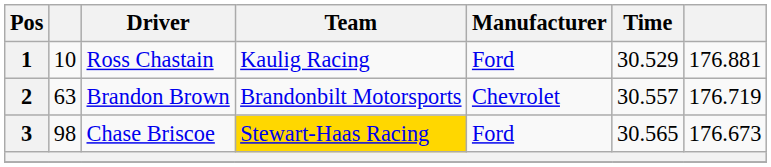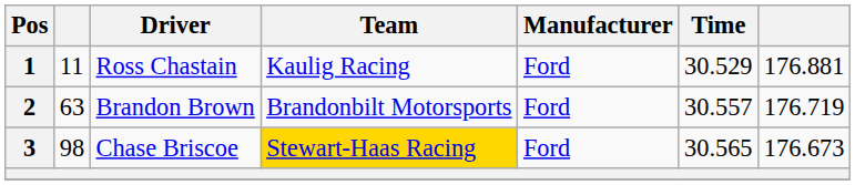1 | column 2: 10 -> 11
2 | Manufacturer: Chevrolet -> Ford
